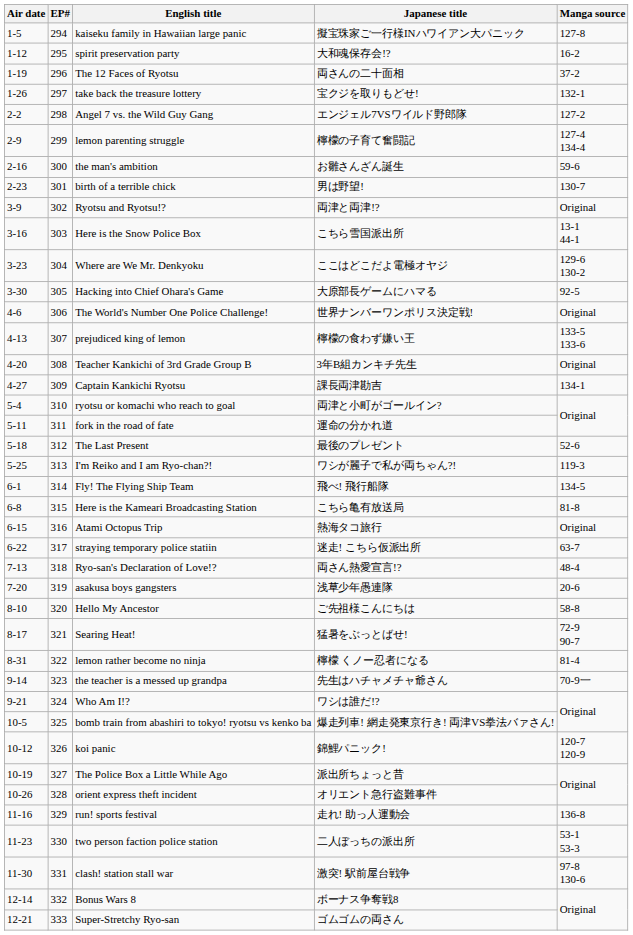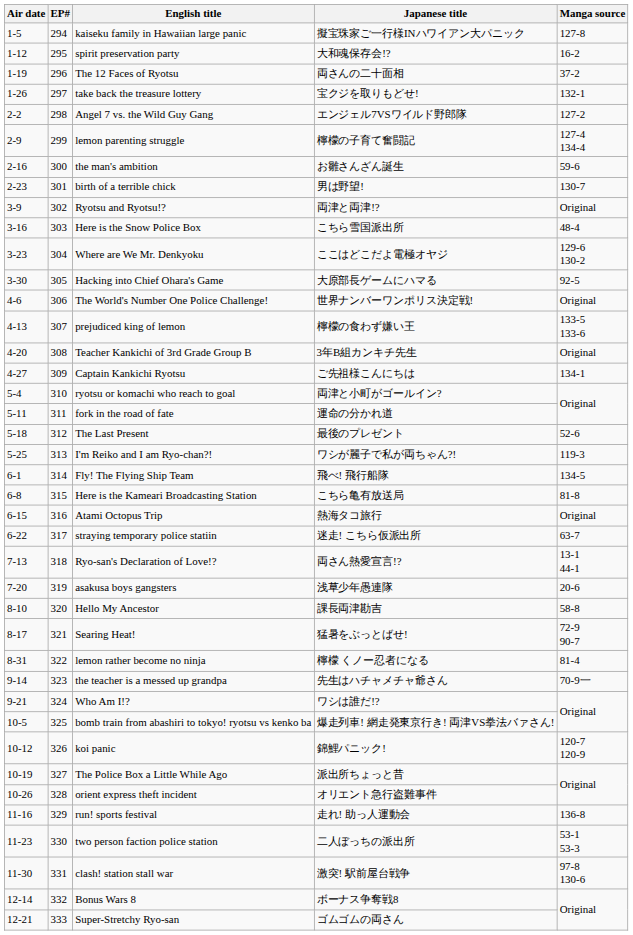Here is the Snow Police Box | Manga source: 13-1 44-1 -> 48-4
Captain Kankichi Ryotsu | Japanese title: 課長両津勘吉 -> ご先祖様こんにちは
Ryo-san's Declaration of Love!? | Manga source: 48-4 -> 13-1 44-1
Hello My Ancestor | Japanese title: ご先祖様こんにちは -> 課長両津勘吉
